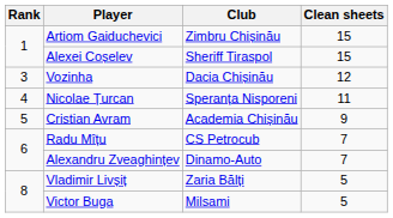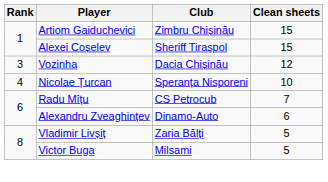Nicolae Țurcan | Clean sheets: 11 -> 10
- row: 5 | Cristian Avram | Academia Chișinău | 9
Alexandru Zveaghințev | Clean sheets: 7 -> 6
